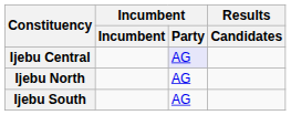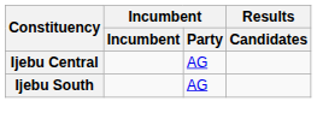Ijebu Central | Incumbent / Party: lavender background -> no background
- row: Ijebu North | AG
